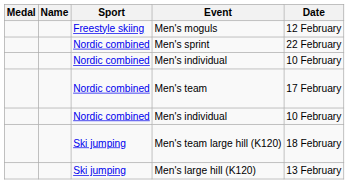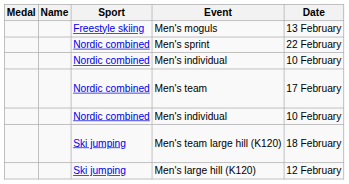Men's moguls | Date: 12 February -> 13 February
Men's large hill (K120) | Date: 13 February -> 12 February
